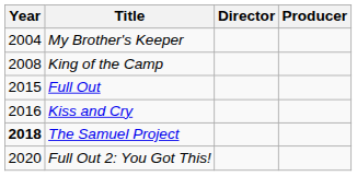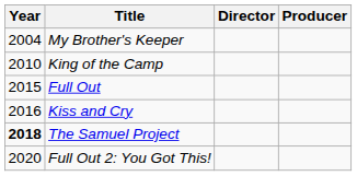King of the Camp | Year: 2008 -> 2010
